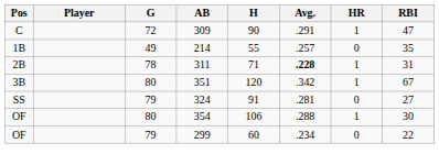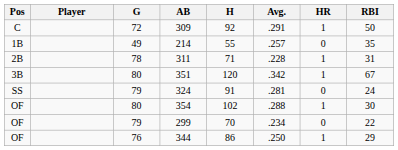309 | H: 90 -> 92
309 | RBI: 47 -> 50
311 | Avg.: bold -> normal
324 | RBI: 27 -> 24
354 | H: 106 -> 102
299 | H: 60 -> 70
+ row: OF | 76 | 344 | 86 | .250 | 1 | 29
